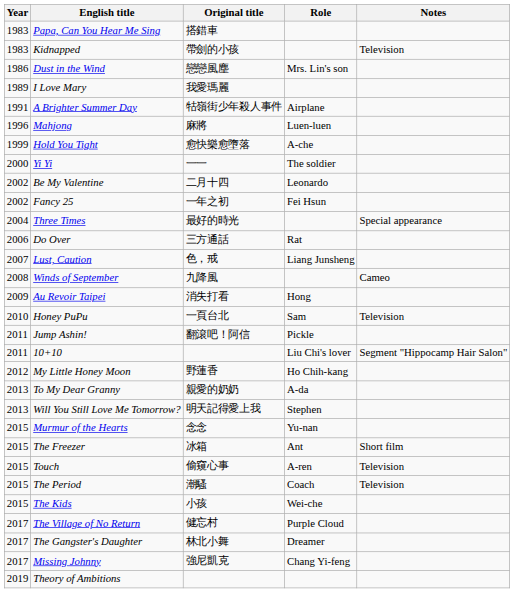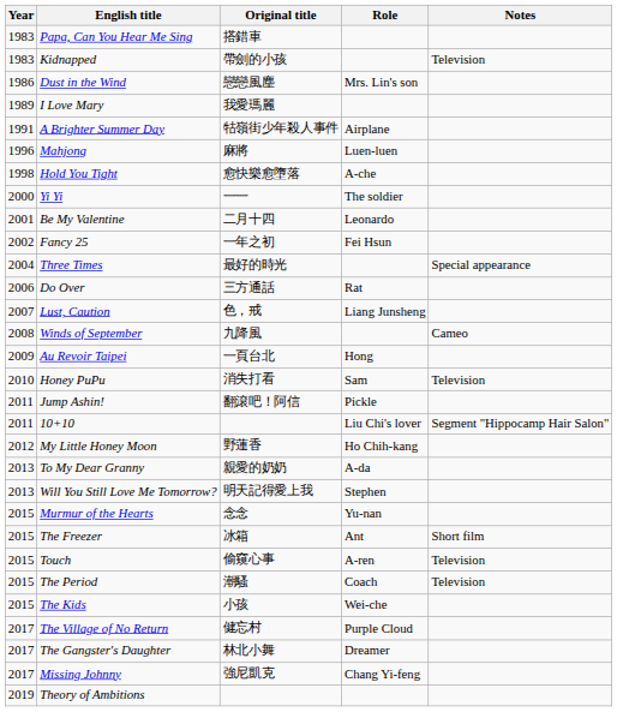Hold You Tight | Year: 1999 -> 1998
Be My Valentine | Year: 2002 -> 2001
Au Revoir Taipei | Original title: 消失打看 -> 一頁台北
Honey PuPu | Original title: 一頁台北 -> 消失打看
